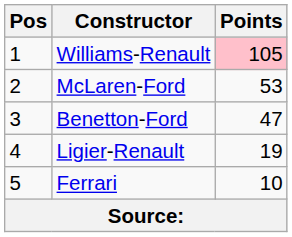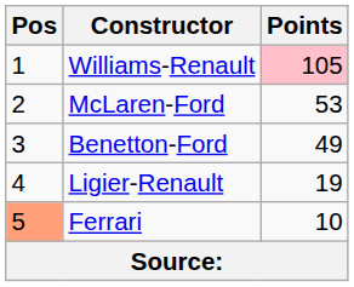Benetton-Ford | Points: 47 -> 49
Ferrari | Pos: no background -> lightsalmon background
